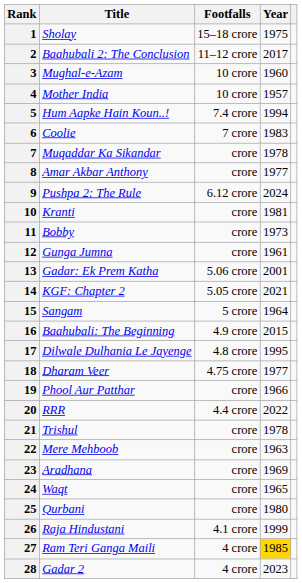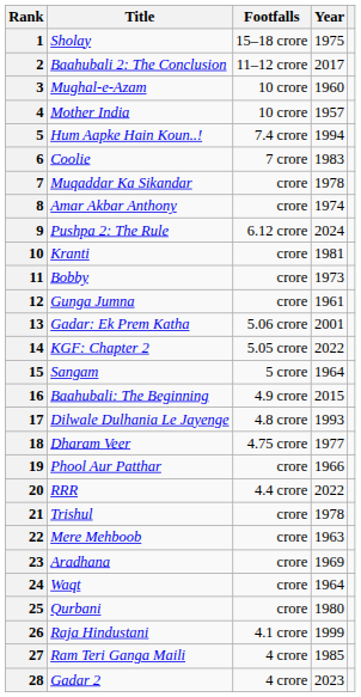8 | Year: 1977 -> 1974
14 | Year: 2021 -> 2022
17 | Year: 1995 -> 1993
24 | Year: 1965 -> 1964
27 | Year: gold background -> no background
